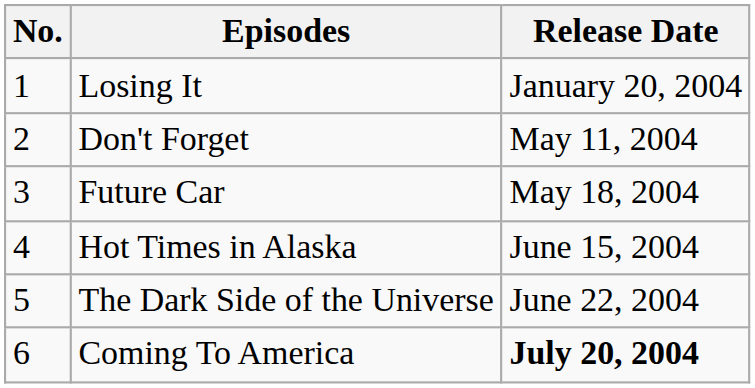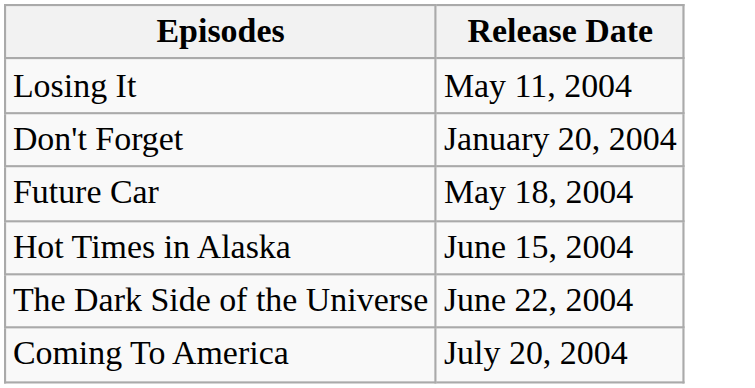- column: No. | 1 | 2 | 3 | 4 | 5 | 6
Losing It | Release Date: January 20, 2004 -> May 11, 2004
Don't Forget | Release Date: May 11, 2004 -> January 20, 2004
Coming To America | Release Date: bold -> normal
